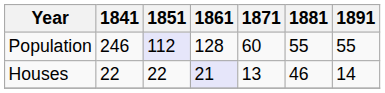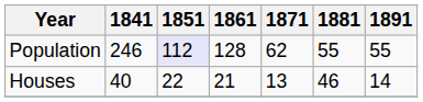Population | 1871: 60 -> 62
Houses | 1841: 22 -> 40
Houses | 1861: lavender background -> no background
